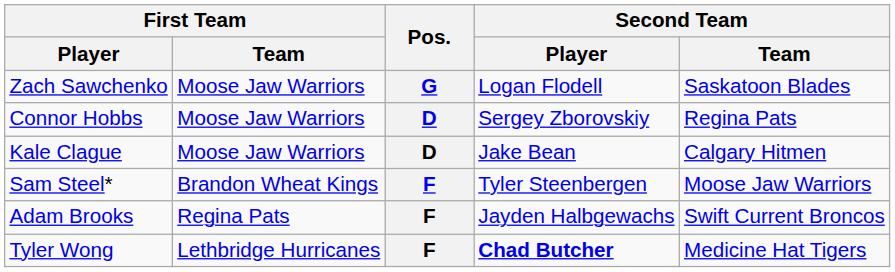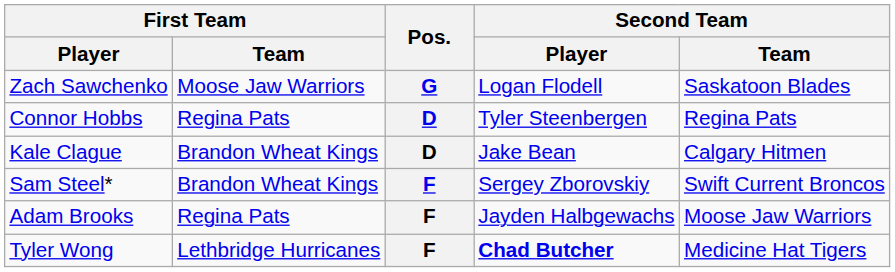Connor Hobbs | First Team / Team: Moose Jaw Warriors -> Regina Pats
Connor Hobbs | Second Team / Player: Sergey Zborovskiy -> Tyler Steenbergen
Kale Clague | First Team / Team: Moose Jaw Warriors -> Brandon Wheat Kings
Sam Steel* | Second Team / Player: Tyler Steenbergen -> Sergey Zborovskiy
Sam Steel* | Second Team / Team: Moose Jaw Warriors -> Swift Current Broncos
Adam Brooks | Second Team / Team: Swift Current Broncos -> Moose Jaw Warriors
